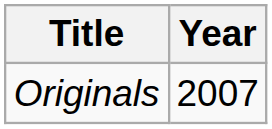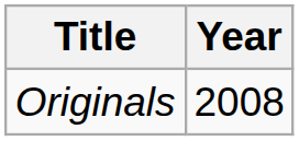Originals | Year: 2007 -> 2008
